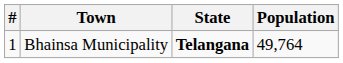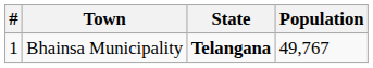Bhainsa Municipality | Population: 49,764 -> 49,767
